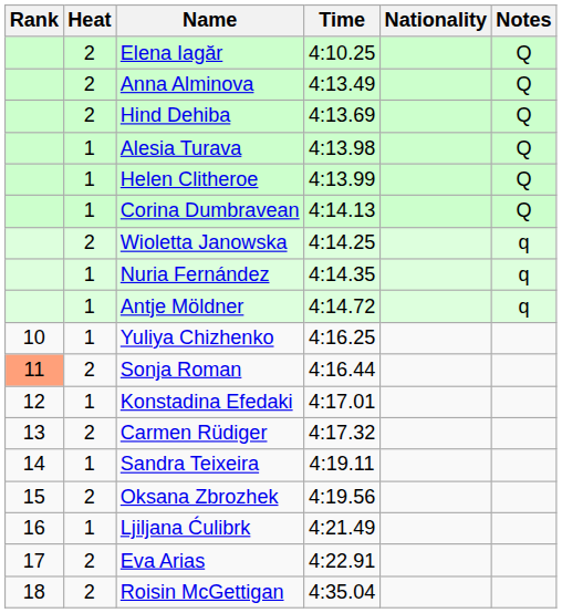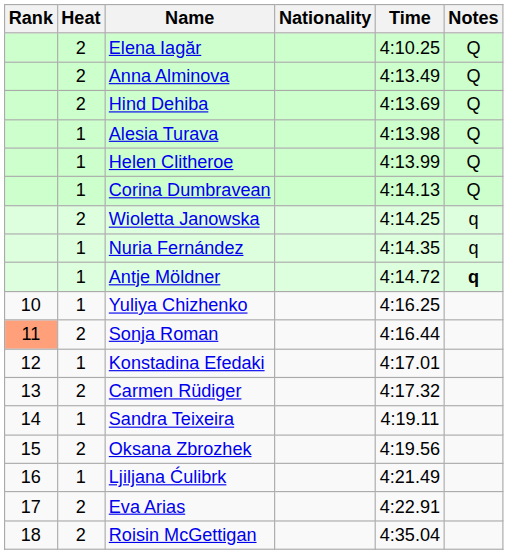columns swapped: Nationality <-> Time
Antje Möldner | Notes: normal -> bold
